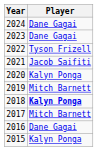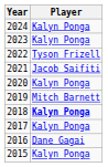2024 | Player: Dane Gagai -> Kalyn Ponga
2023 | Player: Dane Gagai -> Kalyn Ponga
2017 | Player: Mitch Barnett -> Kalyn Ponga
